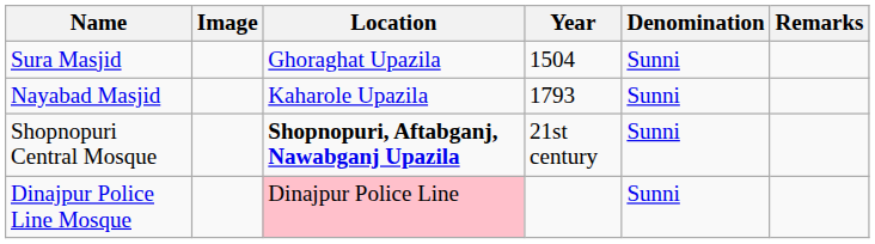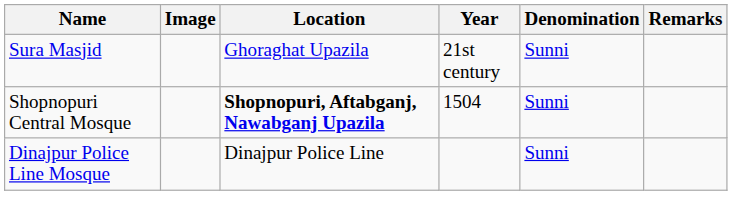Sura Masjid | Year: 1504 -> 21st century
- row: Nayabad Masjid | Kaharole Upazila | 1793 | Sunni
Shopnopuri Central Mosque | Year: 21st century -> 1504
Dinajpur Police Line Mosque | Location: pink background -> no background
